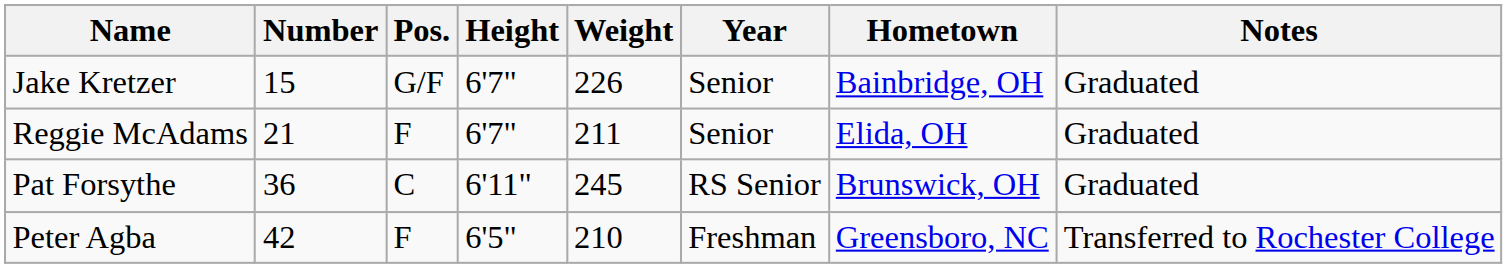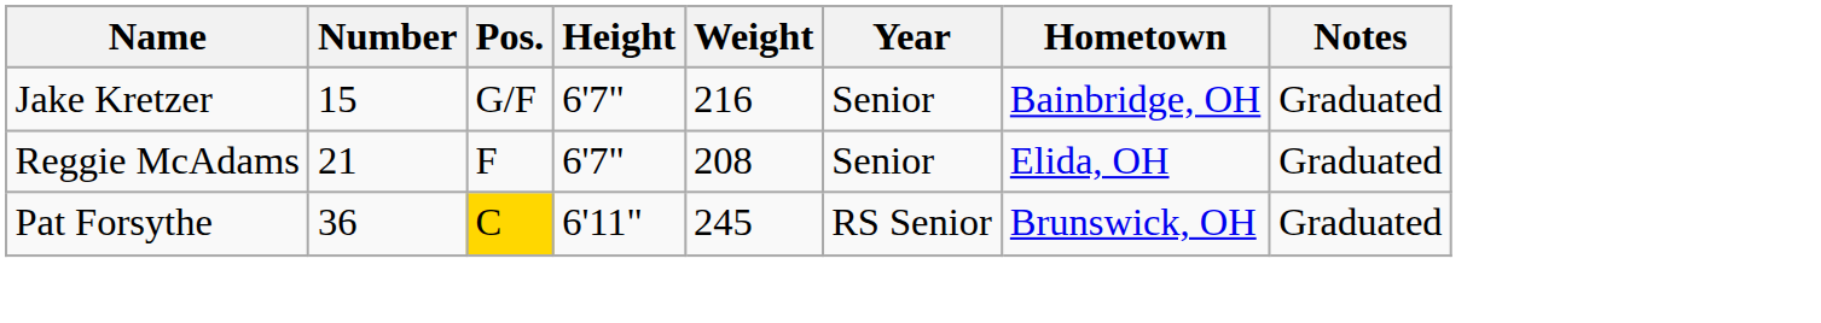Jake Kretzer | Weight: 226 -> 216
Reggie McAdams | Weight: 211 -> 208
Pat Forsythe | Pos.: no background -> gold background
- row: Peter Agba | 42 | F | 6'5" | 210 | Freshman | Greensboro, NC | Transferred to Rochester College
